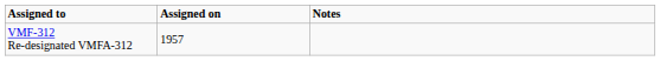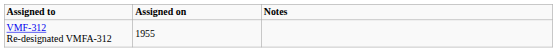VMF-312 Re-designated VMFA-312 | Assigned on: 1957 -> 1955
